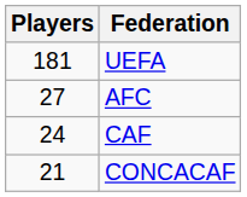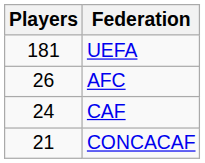AFC | Players: 27 -> 26
